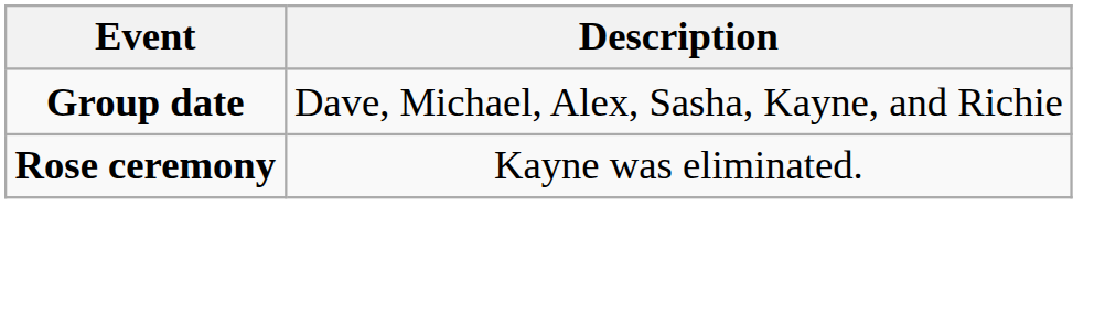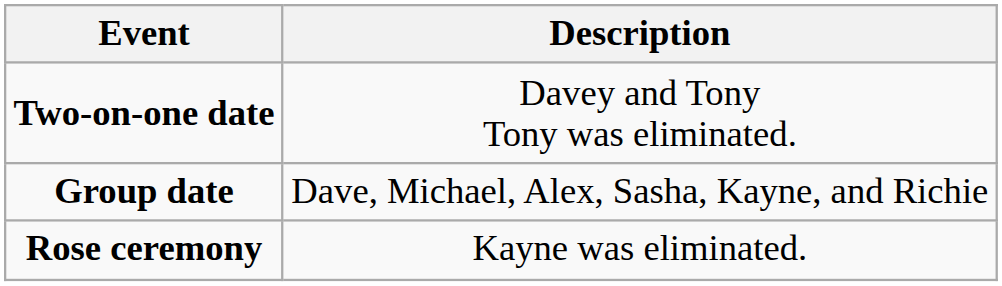+ row: Two-on-one date | Davey and Tony Tony was eliminated.
